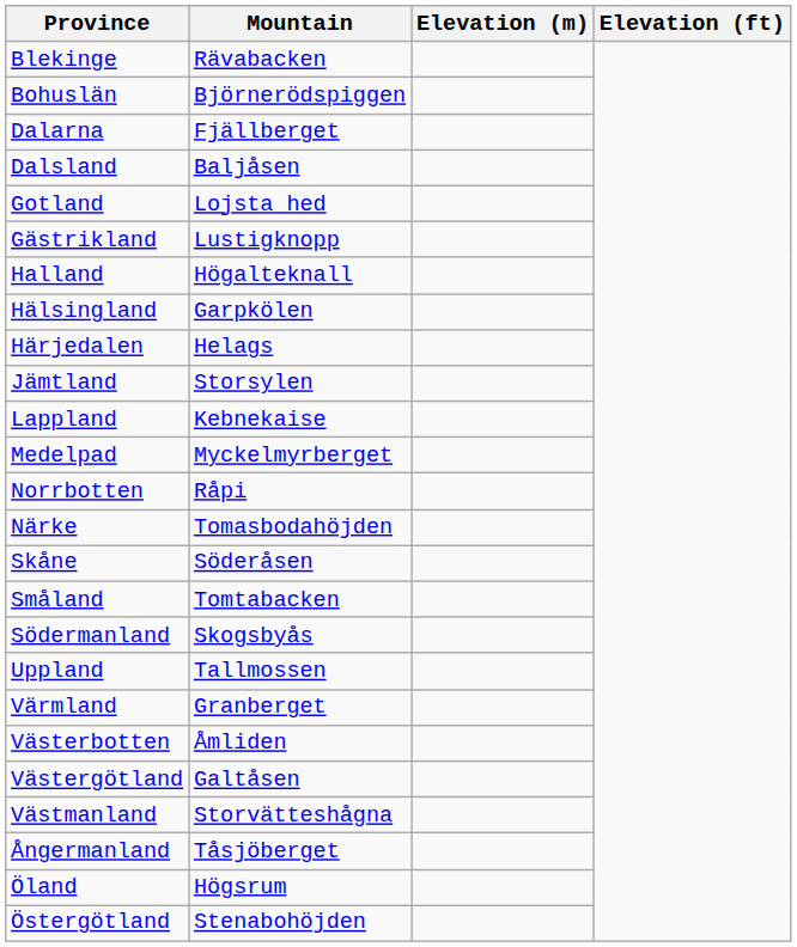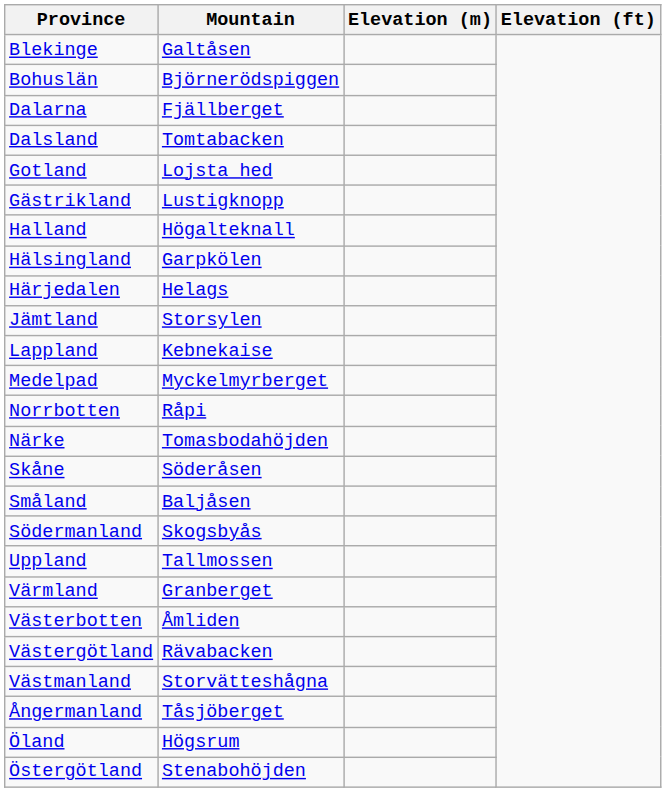Blekinge | Mountain: Rävabacken -> Galtåsen
Dalsland | Mountain: Baljåsen -> Tomtabacken
Småland | Mountain: Tomtabacken -> Baljåsen
Västergötland | Mountain: Galtåsen -> Rävabacken
